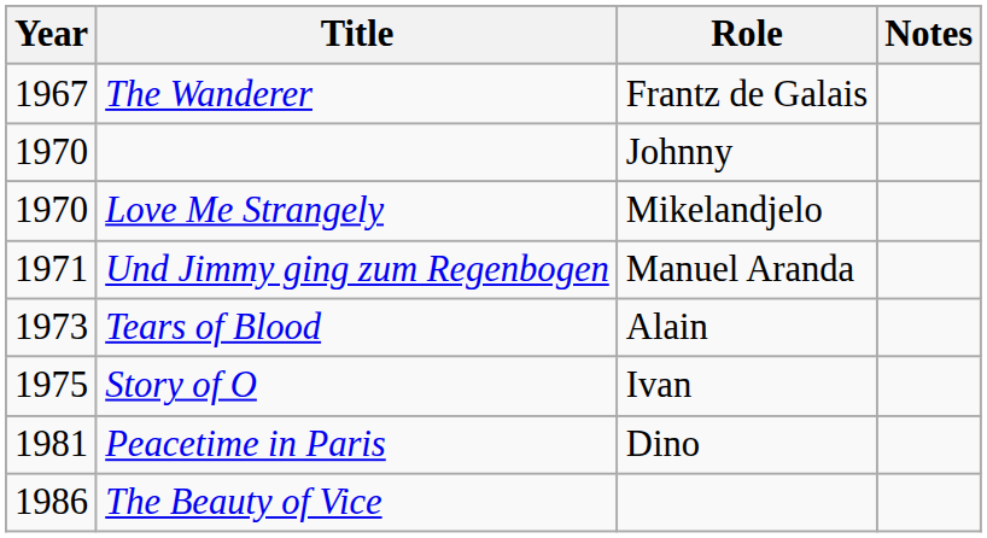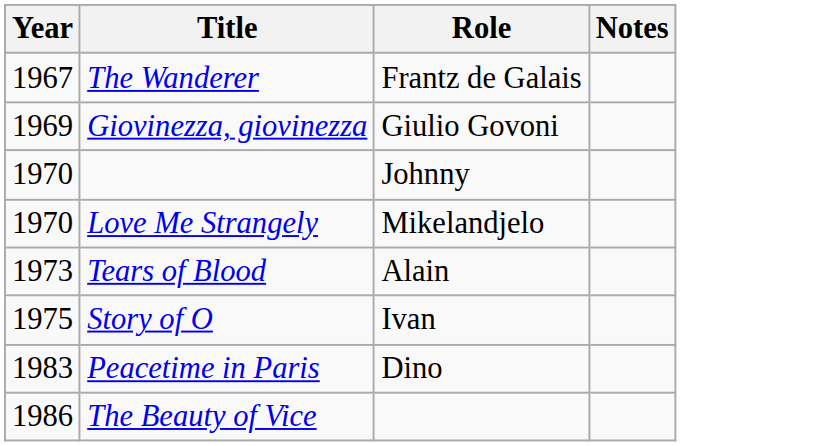+ row: 1969 | Giovinezza, giovinezza | Giulio Govoni
- row: 1971 | Und Jimmy ging zum Regenbogen | Manuel Aranda
Peacetime in Paris | Year: 1981 -> 1983
